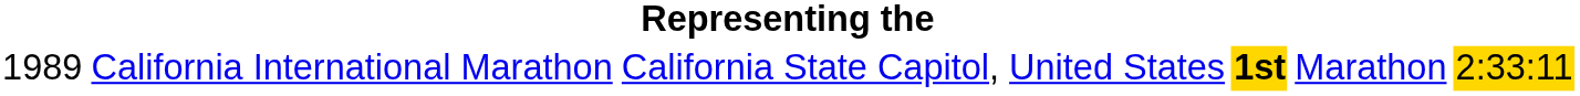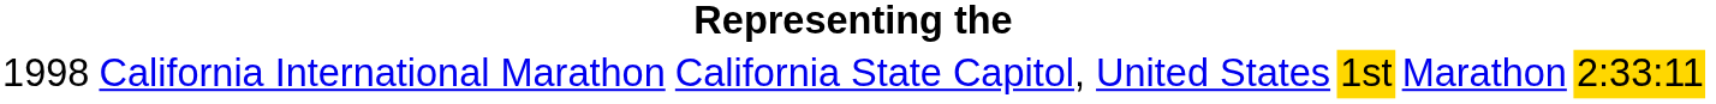California International Marathon | column 1: 1989 -> 1998
California International Marathon | column 4: bold -> normal
